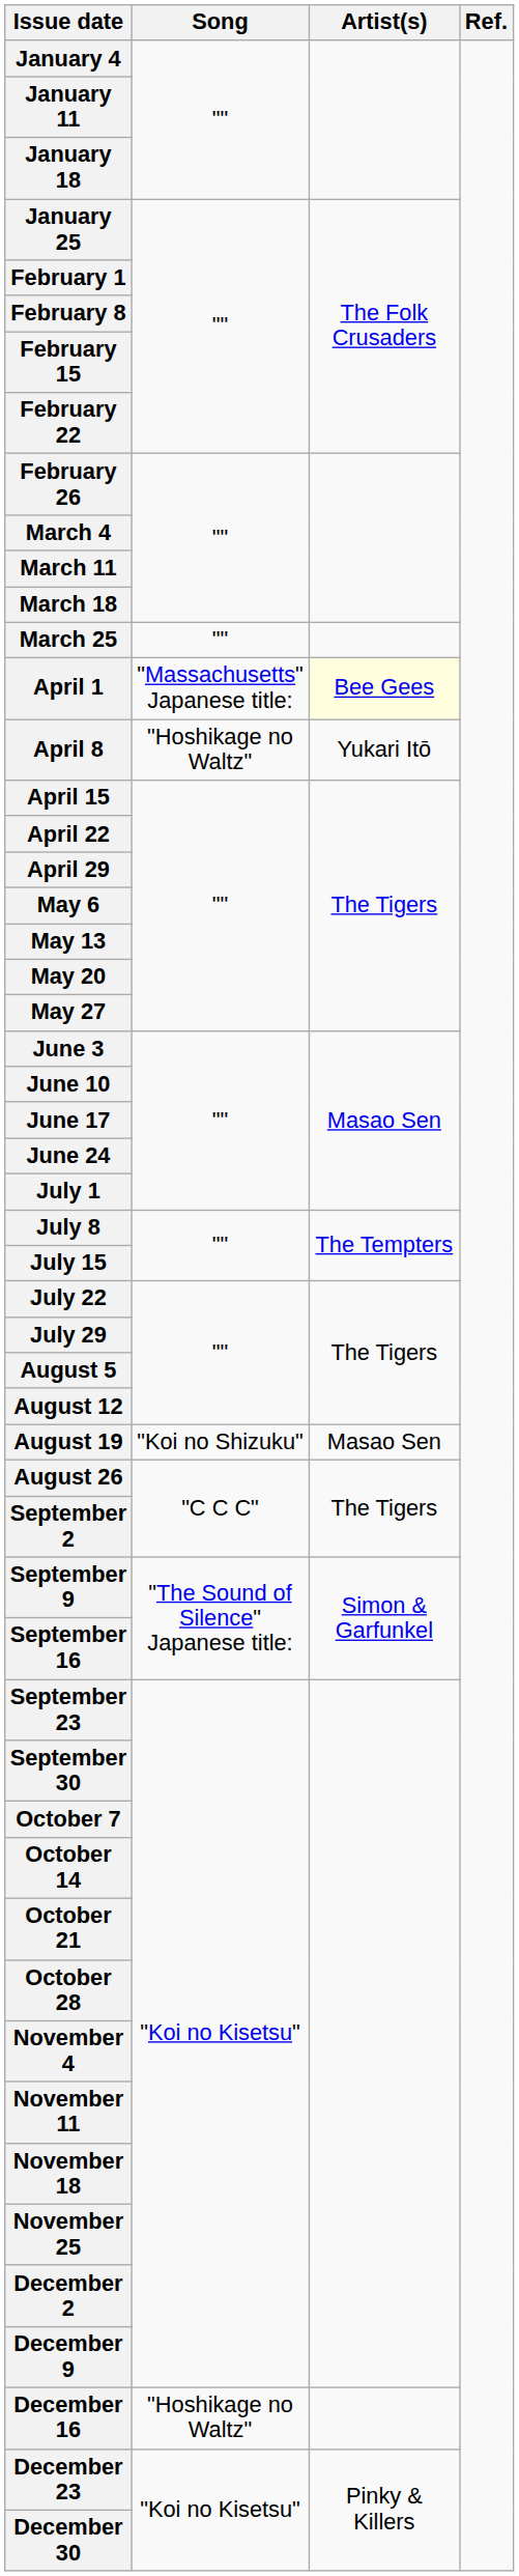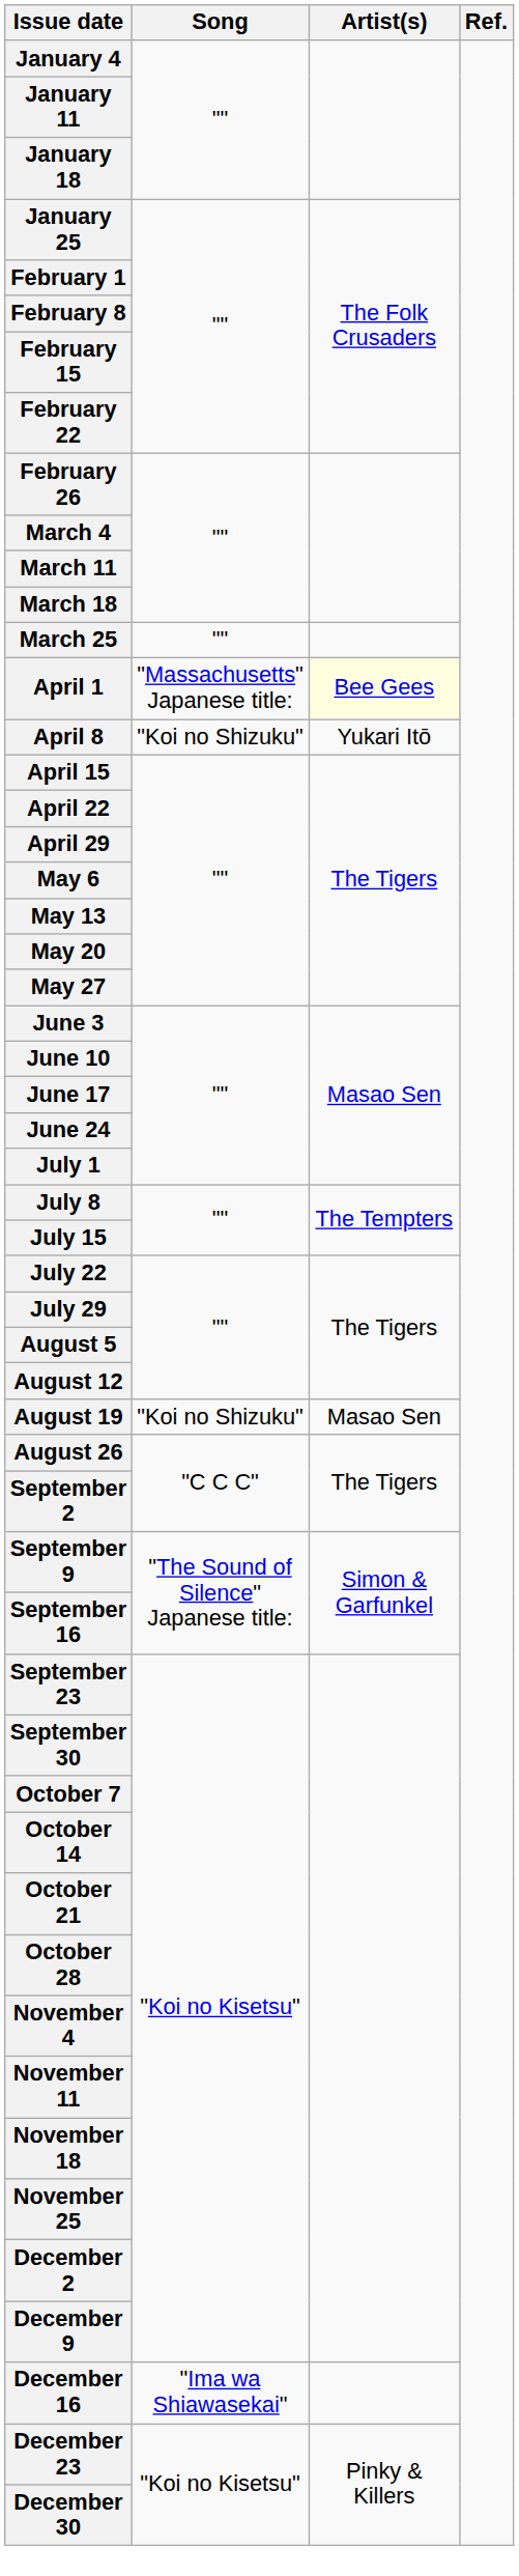April 8 | Song: "Hoshikage no Waltz" -> "Koi no Shizuku"
December 16 | Song: "Hoshikage no Waltz" -> "Ima wa Shiawasekai"
